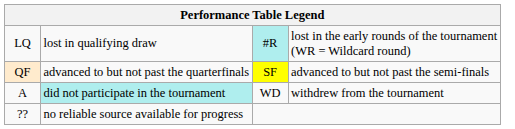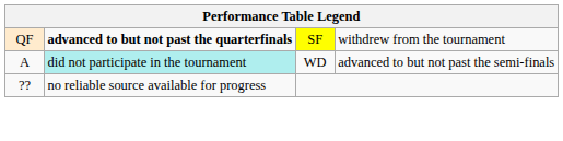- row: LQ | lost in qualifying draw | #R | lost in the early rounds of the tournament (WR = Wildcard round)
QF | column 2: normal -> bold
QF | column 4: advanced to but not past the semi-finals -> withdrew from the tournament
A | column 4: withdrew from the tournament -> advanced to but not past the semi-finals
